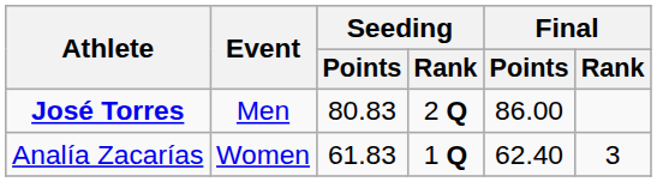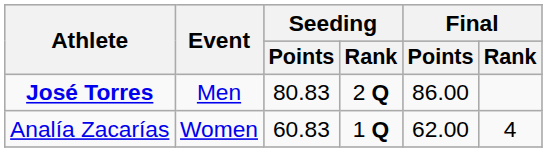Analía Zacarías | Seeding / Points: 61.83 -> 60.83
Analía Zacarías | Final / Points: 62.40 -> 62.00
Analía Zacarías | Final / Rank: 3 -> 4
